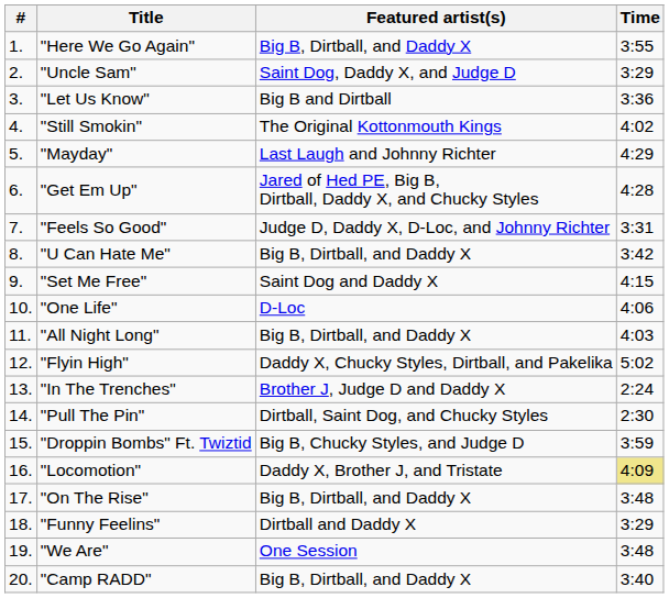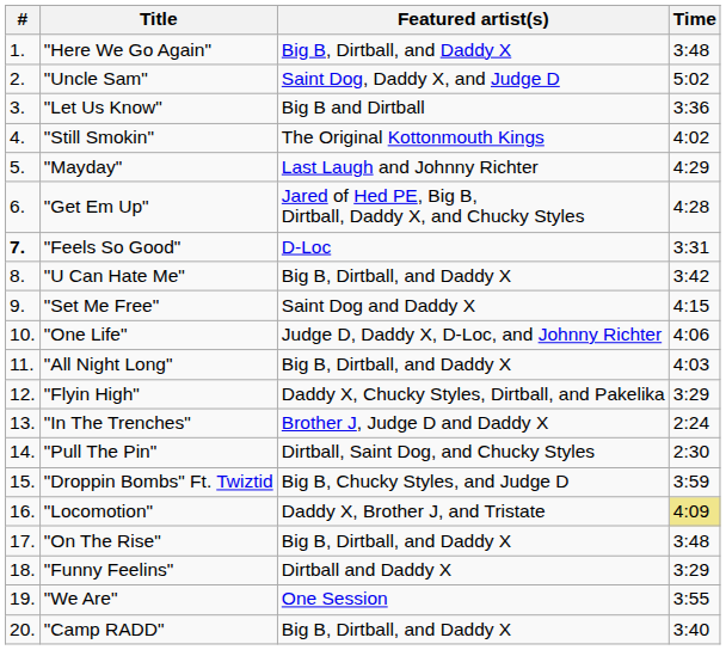"Here We Go Again" | Time: 3:55 -> 3:48
"Uncle Sam" | Time: 3:29 -> 5:02
"Feels So Good" | #: normal -> bold
"Feels So Good" | Featured artist(s): Judge D, Daddy X, D-Loc, and Johnny Richter -> D-Loc
"One Life" | Featured artist(s): D-Loc -> Judge D, Daddy X, D-Loc, and Johnny Richter
"Flyin High" | Time: 5:02 -> 3:29
"We Are" | Time: 3:48 -> 3:55
